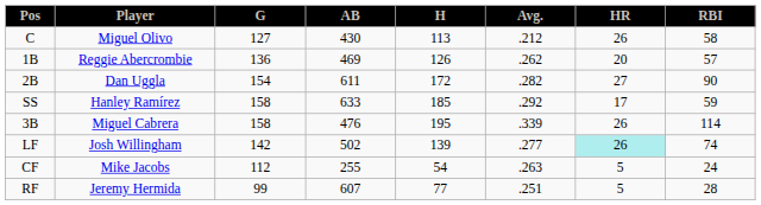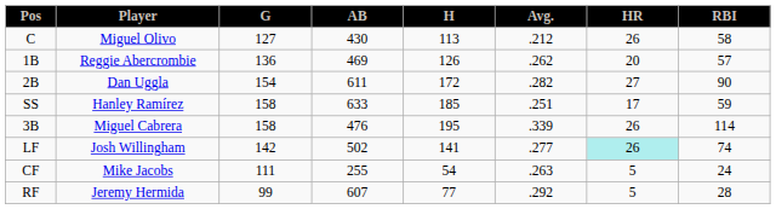SS | Avg.: .292 -> .251
LF | H: 139 -> 141
CF | G: 112 -> 111
RF | Avg.: .251 -> .292
